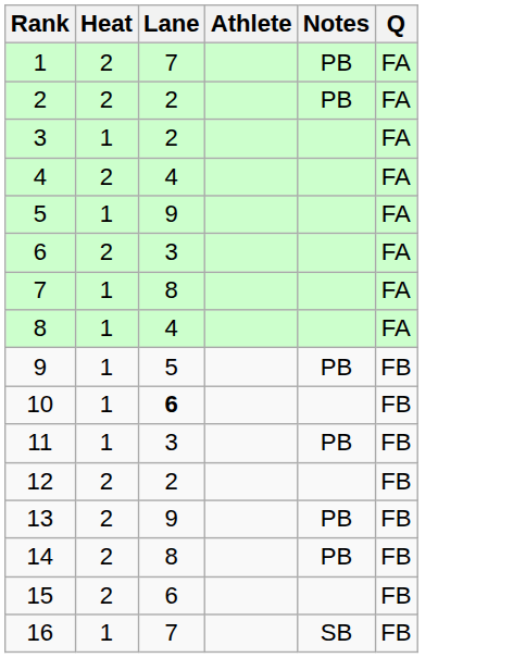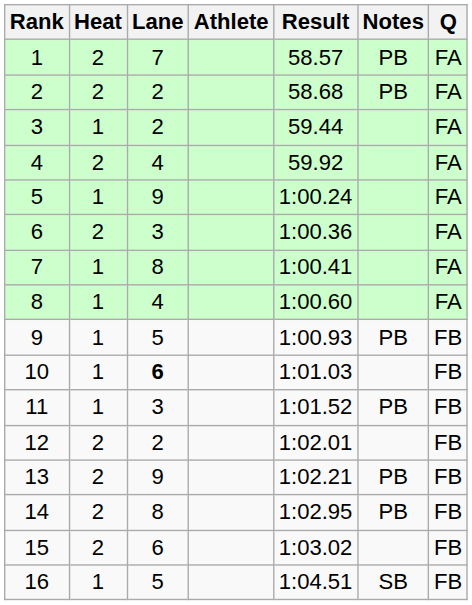+ column: Result | 58.57 | 58.68 | 59.44 | 59.92 | 1:00.24 | 1:00.36 | 1:00.41 | 1:00.60 | 1:00.93 | 1:01.03 | 1:01.52 | 1:02.01 | 1:02.21 | 1:02.95 | 1:03.02 | 1:04.51
16 | Lane: 7 -> 5
